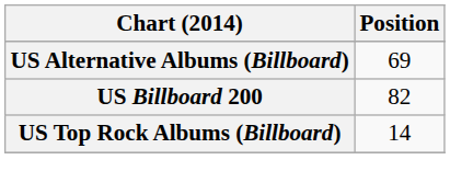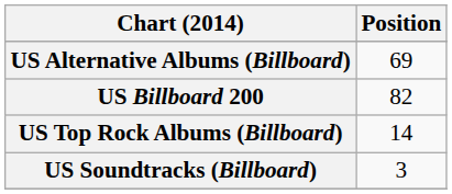+ row: US Soundtracks (Billboard) | 3
